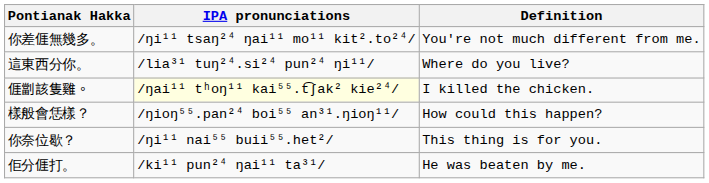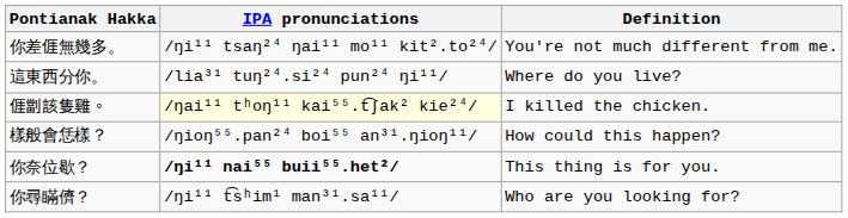你奈位歇？ | IPA pronunciations: normal -> bold
+ row: 你尋瞞儕？ | /ŋi¹¹ t͡sʰim¹ man³¹.sa¹¹/ | Who are you looking for?
- row: 佢分𠊎打。 | /ki¹¹ pun²⁴ ŋai¹¹ ta³¹/ | He was beaten by me.
